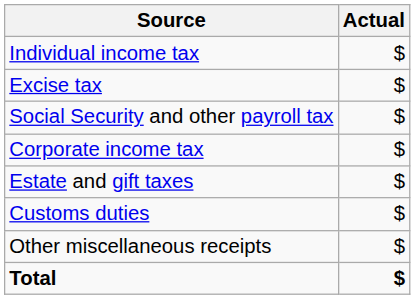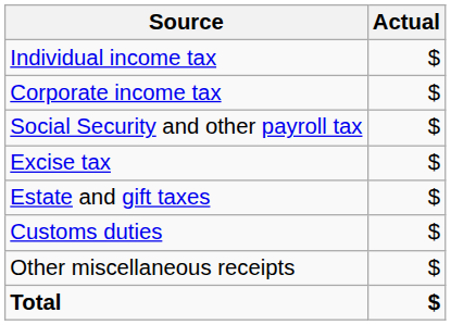rows swapped: Corporate income tax <-> Excise tax
